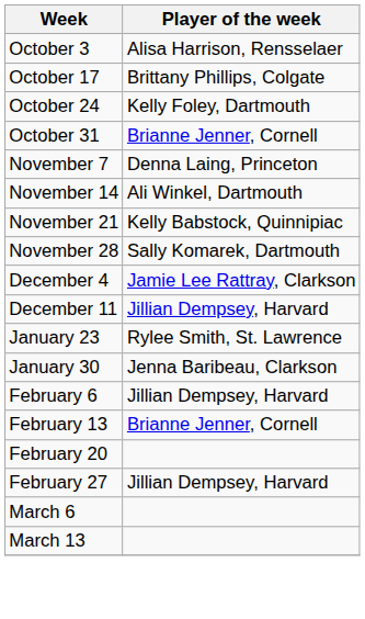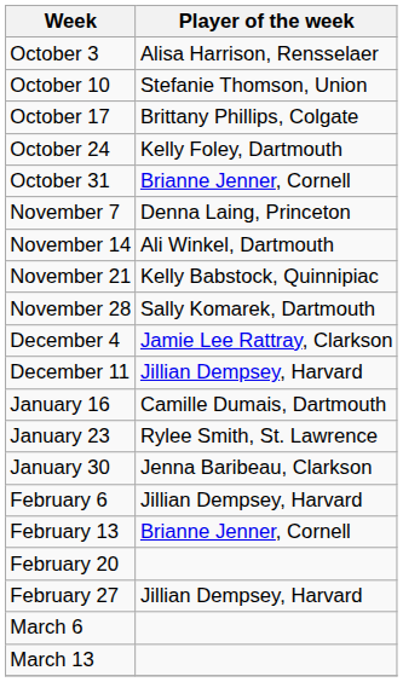+ row: October 10 | Stefanie Thomson, Union
+ row: January 16 | Camille Dumais, Dartmouth
